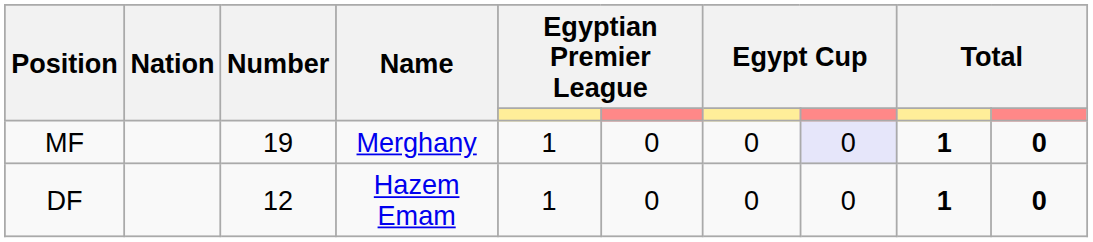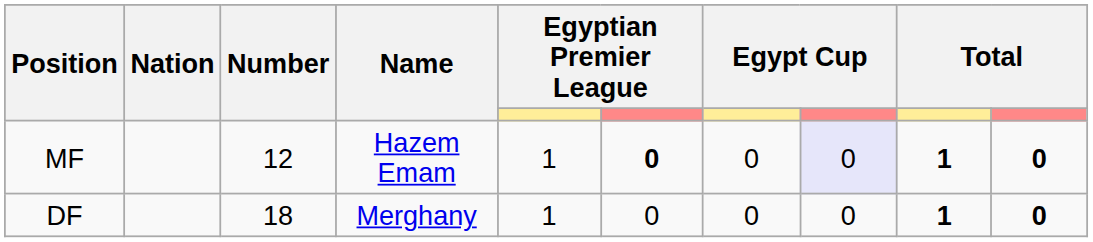MF | Number: 19 -> 12
MF | Name: Merghany -> Hazem Emam
MF | column 6: normal -> bold
DF | Number: 12 -> 18
DF | Name: Hazem Emam -> Merghany
